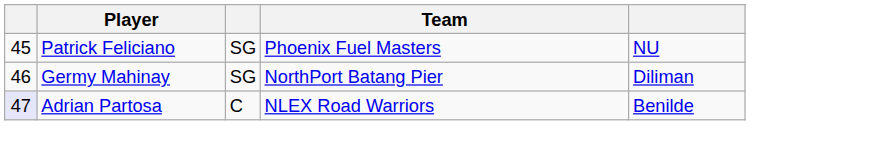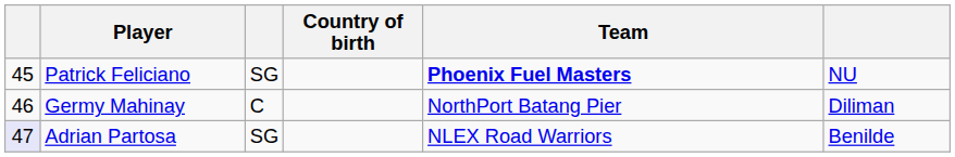+ column: Country of birth
Patrick Feliciano | Team: normal -> bold
Germy Mahinay | column 3: SG -> C
Adrian Partosa | column 3: C -> SG
